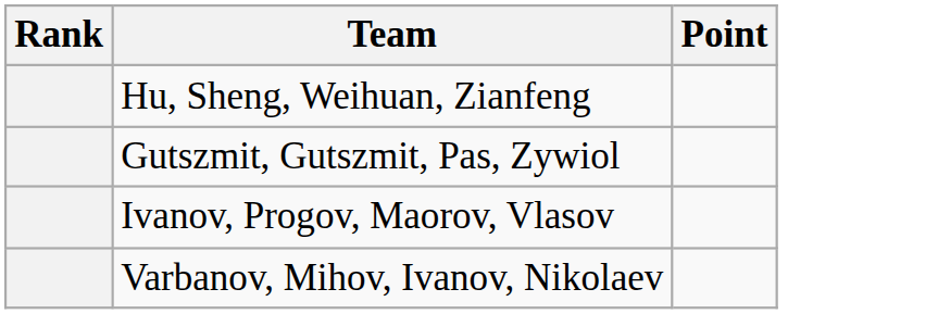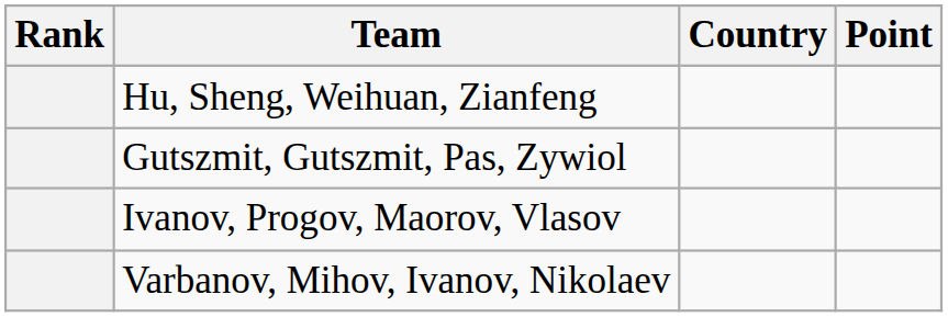+ column: Country
